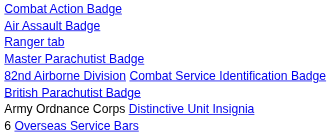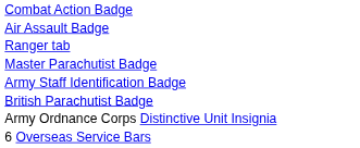+ row: Army Staff Identification Badge
- row: 82nd Airborne Division Combat Service Identification Badge
